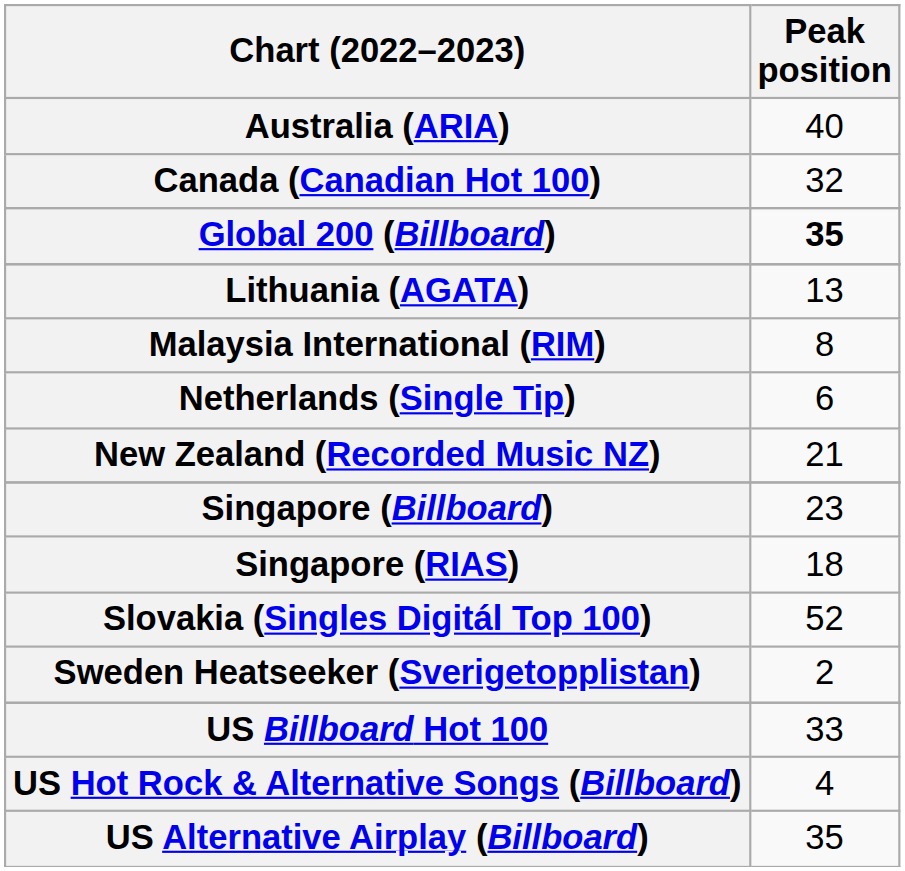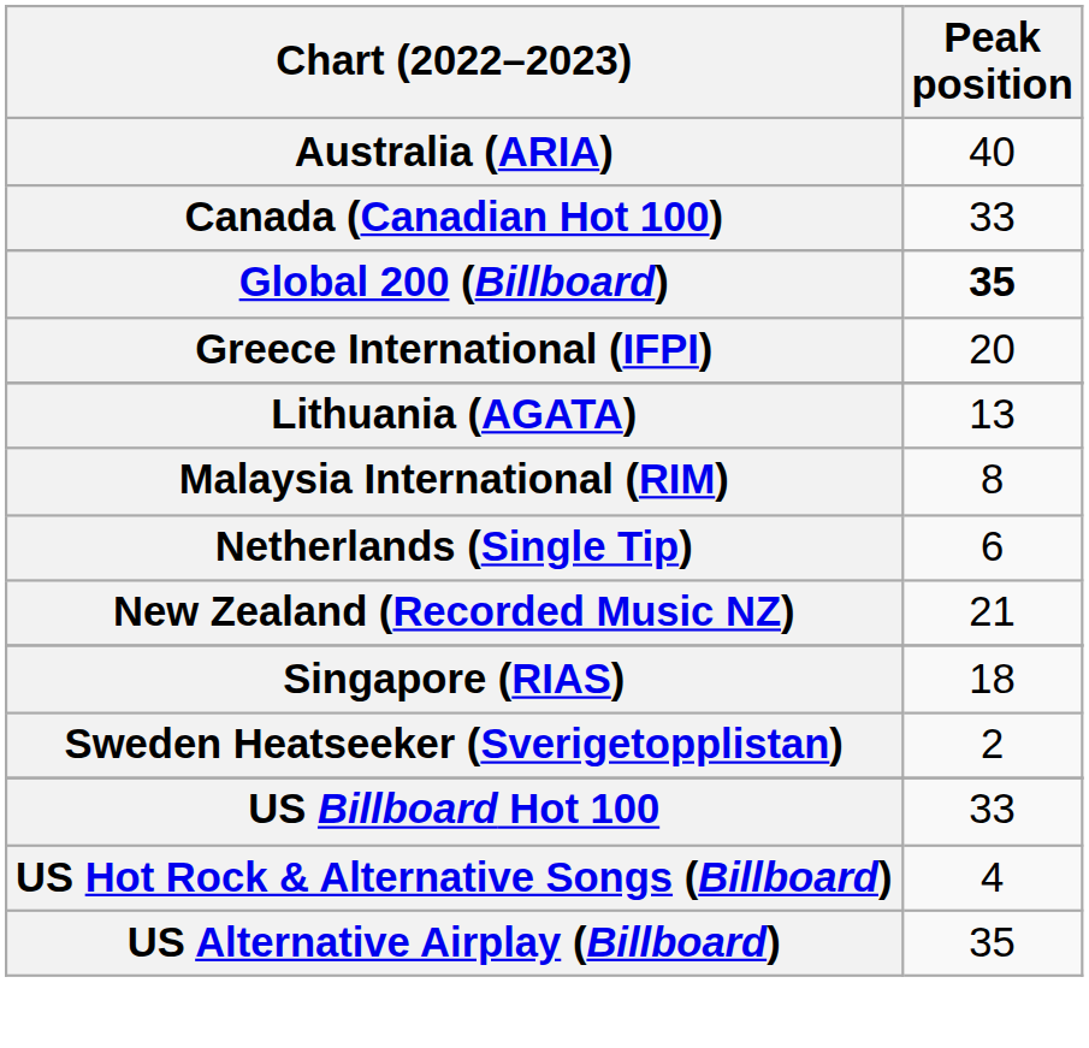Canada (Canadian Hot 100) | Peak position: 32 -> 33
+ row: Greece International (IFPI) | 20
- row: Singapore (Billboard) | 23
- row: Slovakia (Singles Digitál Top 100) | 52
